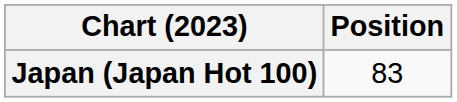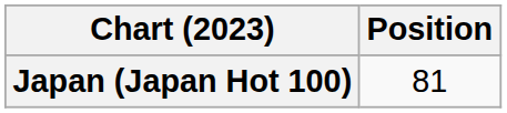Japan (Japan Hot 100) | Position: 83 -> 81
